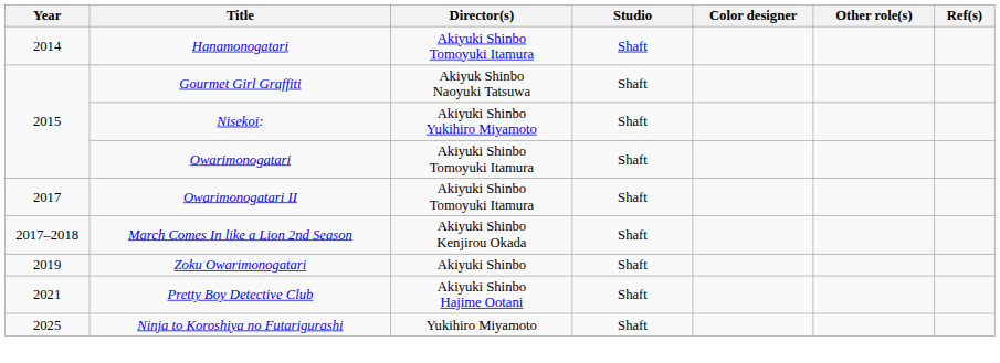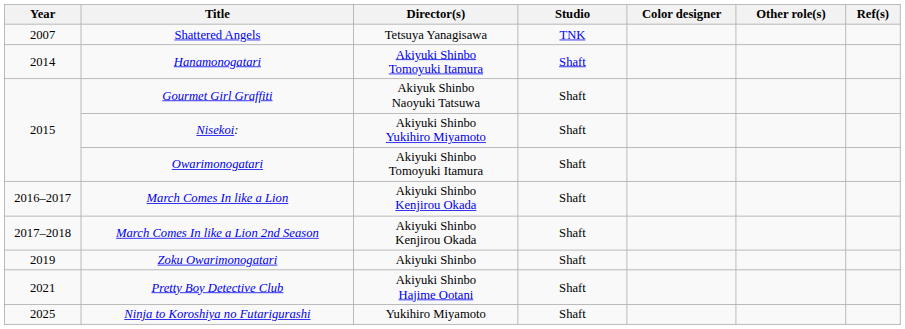+ row: 2007 | Shattered Angels | Tetsuya Yanagisawa | TNK
+ row: 2016–2017 | March Comes In like a Lion | Akiyuki Shinbo Kenjirou Okada | Shaft
- row: 2017 | Owarimonogatari II | Akiyuki Shinbo Tomoyuki Itamura | Shaft
